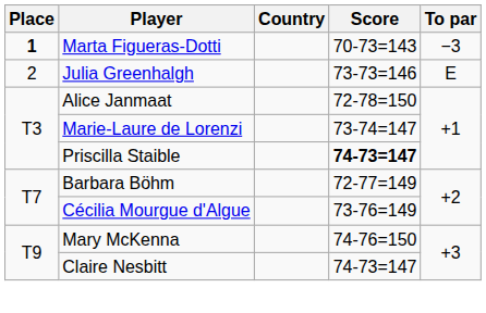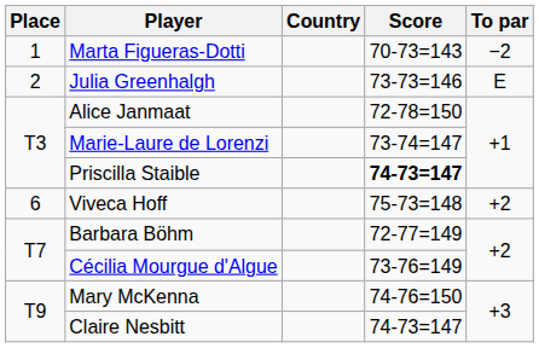Marta Figueras-Dotti | Place: bold -> normal
Marta Figueras-Dotti | To par: −3 -> −2
+ row: 6 | Viveca Hoff | 75-73=148 | +2
